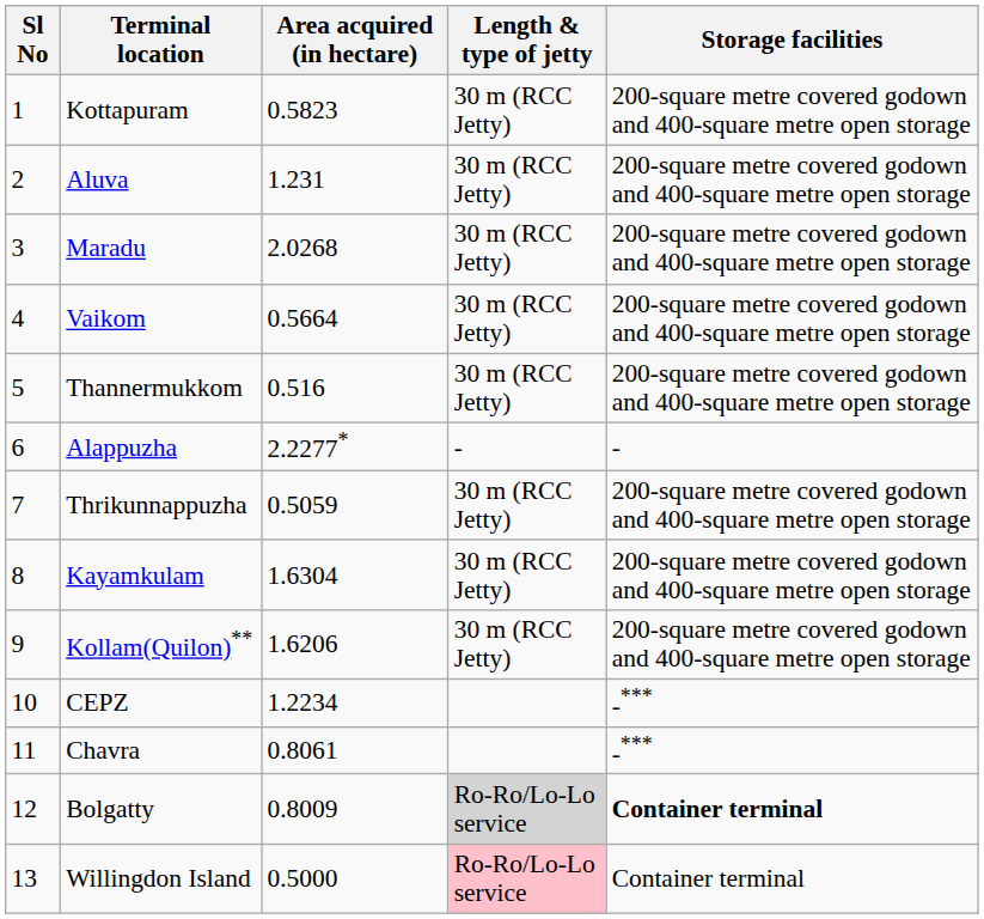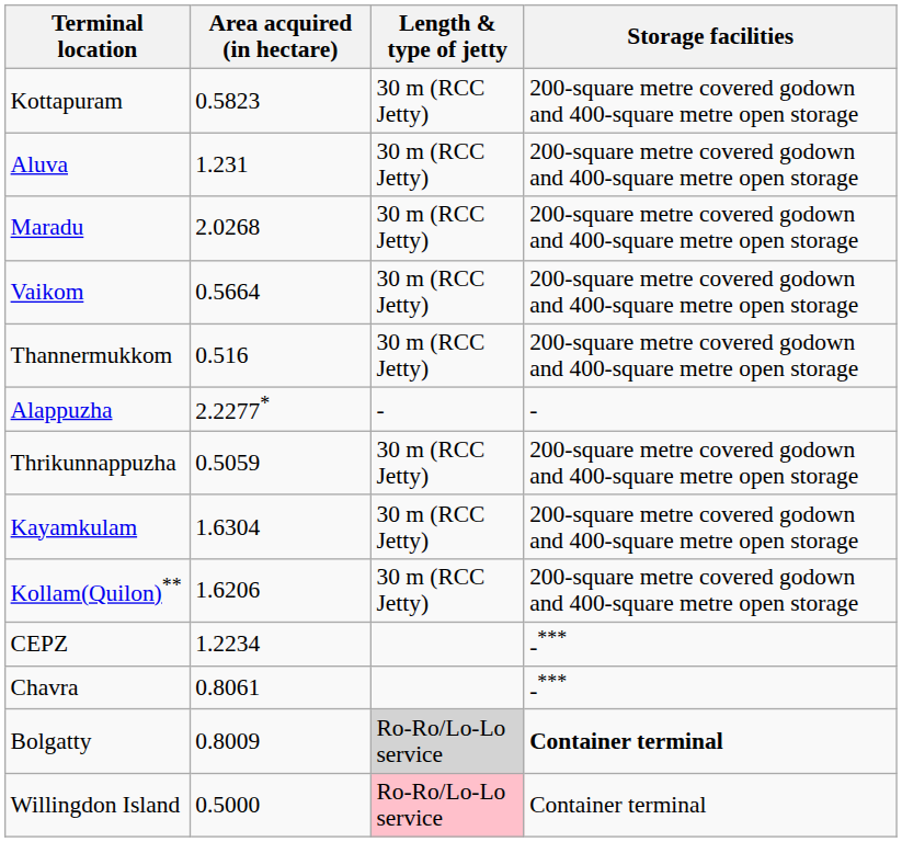- column: Sl No | 1 | 2 | 3 | 4 | 5 | 6 | 7 | 8 | 9 | 10 | 11 | 12 | 13
